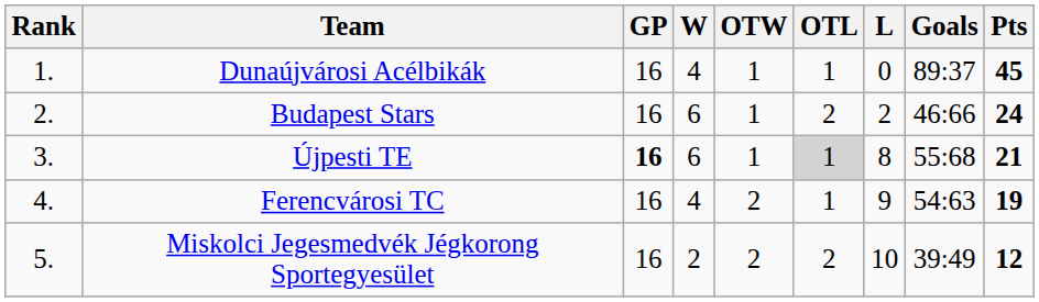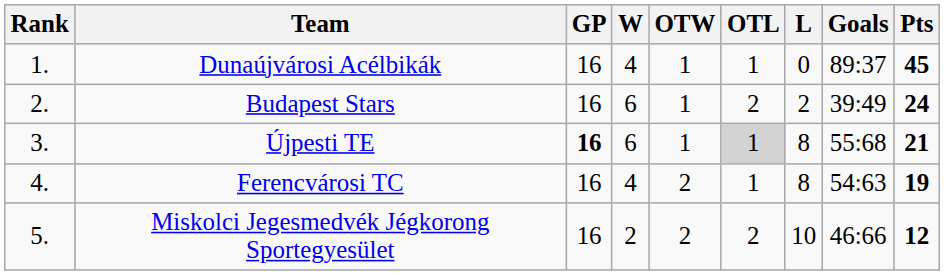Budapest Stars | Goals: 46:66 -> 39:49
Ferencvárosi TC | L: 9 -> 8
Miskolci Jegesmedvék Jégkorong Sportegyesület | Goals: 39:49 -> 46:66
